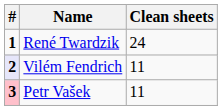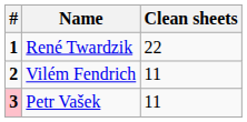René Twardzik | Clean sheets: 24 -> 22
Vilém Fendrich | #: lavender background -> no background
